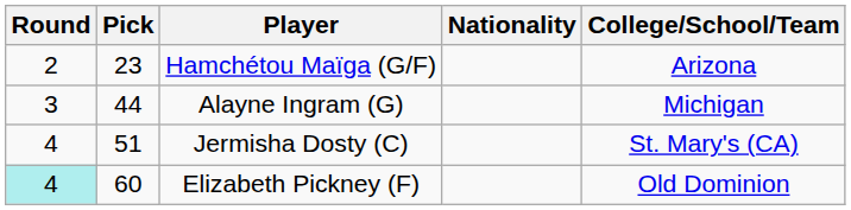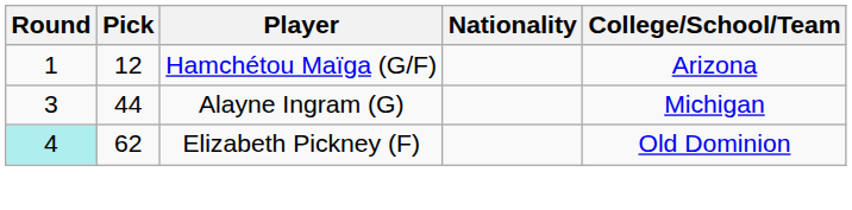Hamchétou Maïga (G/F) | Round: 2 -> 1
Hamchétou Maïga (G/F) | Pick: 23 -> 12
- row: 4 | 51 | Jermisha Dosty (C) | St. Mary's (CA)
Elizabeth Pickney (F) | Pick: 60 -> 62
